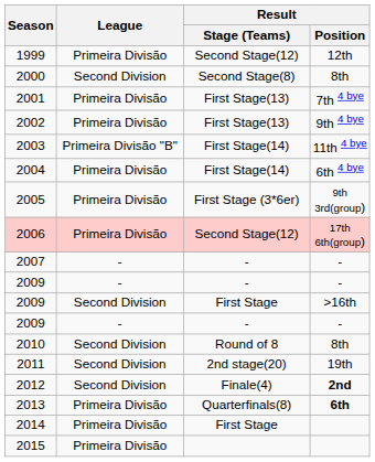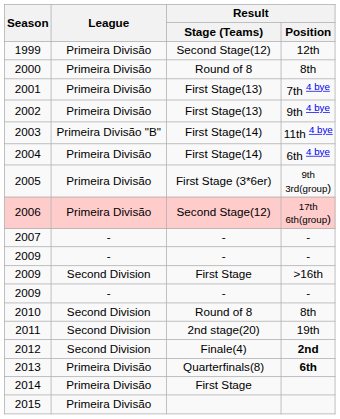2000 | League: Second Division -> Primeira Divisão
2000 | Result / Stage (Teams): Second Stage(8) -> Round of 8
